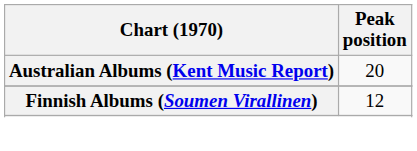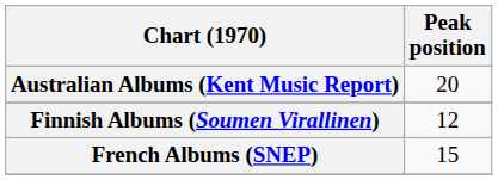+ row: French Albums (SNEP) | 15
